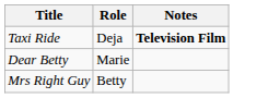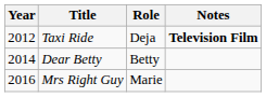+ column: Year | 2012 | 2014 | 2016
Dear Betty | Role: Marie -> Betty
Mrs Right Guy | Role: Betty -> Marie
